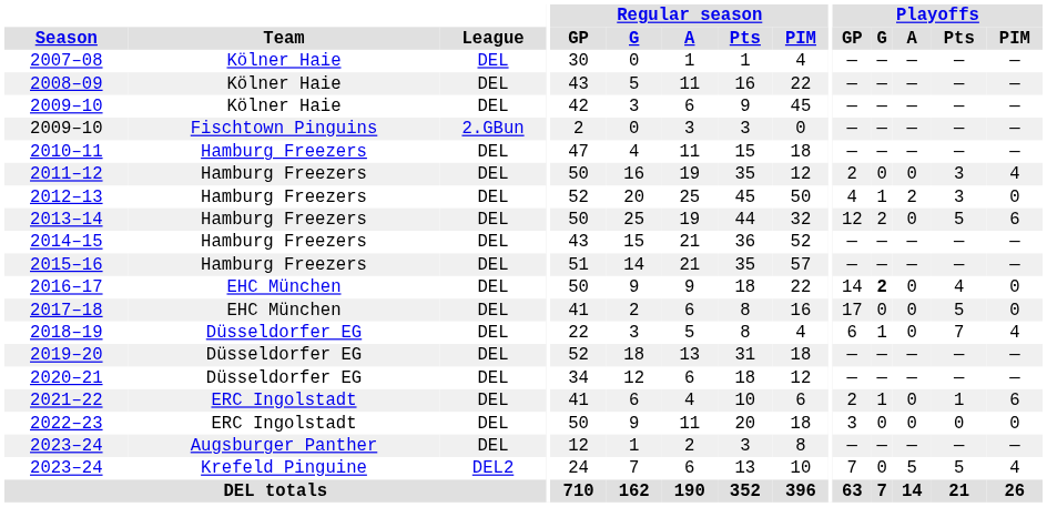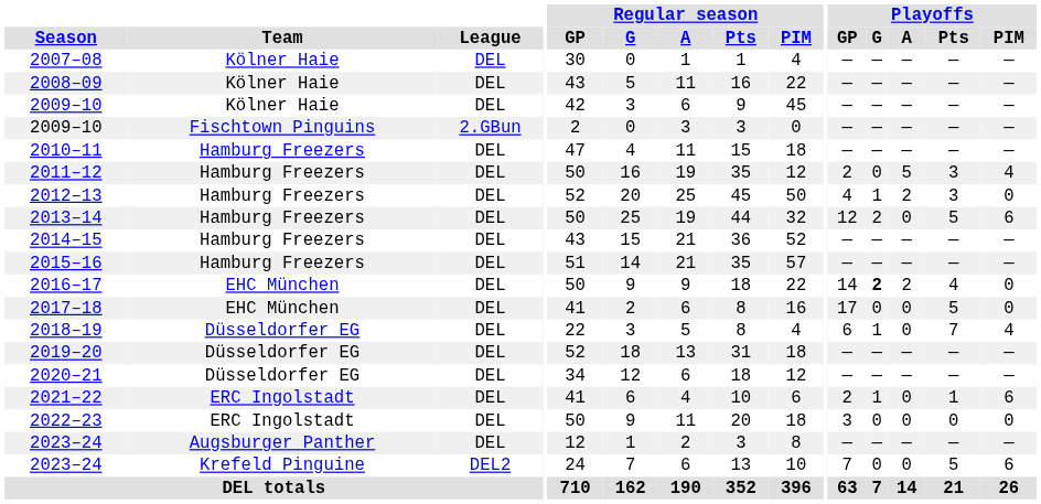2011–12 | Playoffs / A: 0 -> 5
2016–17 | Playoffs / A: 0 -> 2
2023–24 / Krefeld Pinguine | Playoffs / A: 5 -> 0
2023–24 / Krefeld Pinguine | Playoffs / PIM: 4 -> 6
